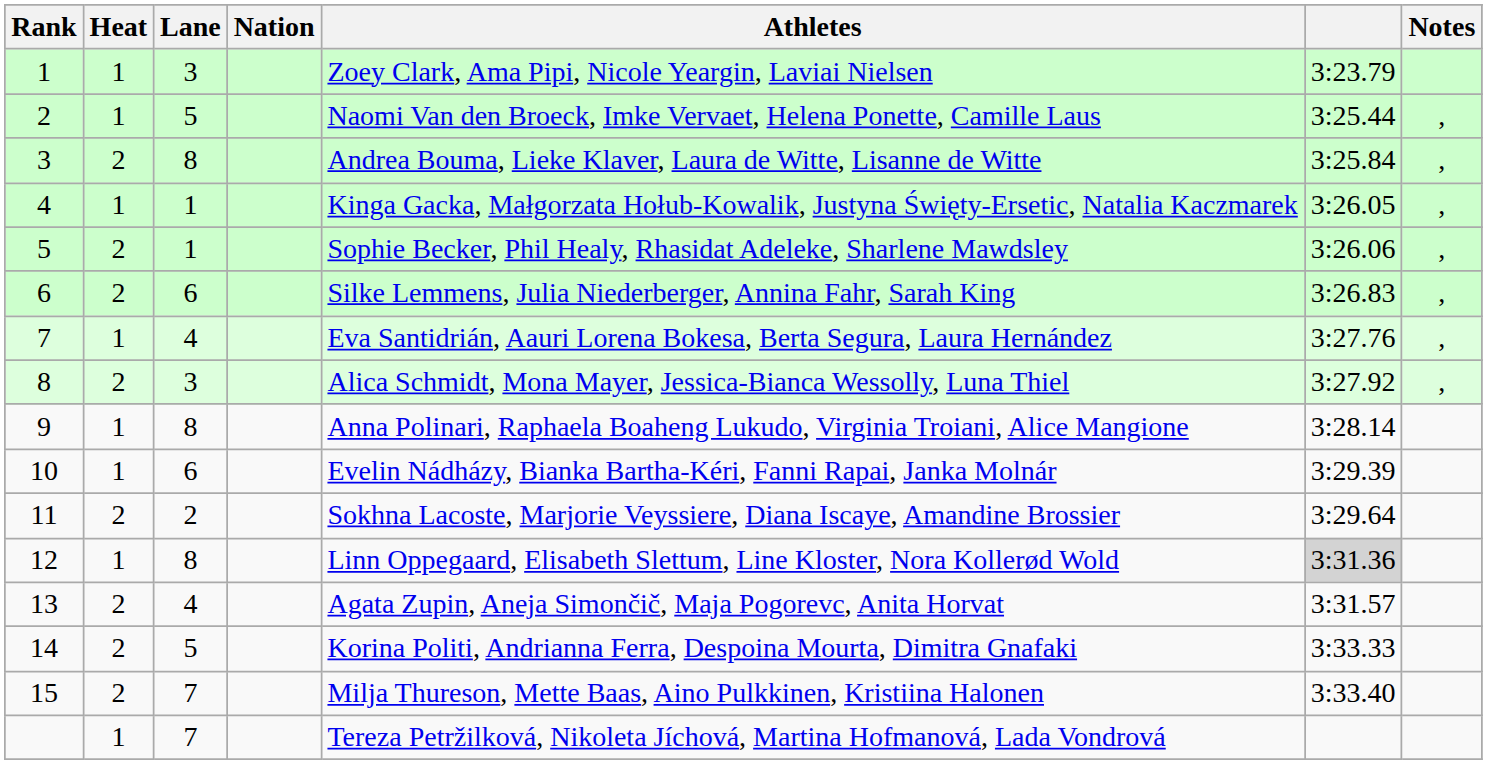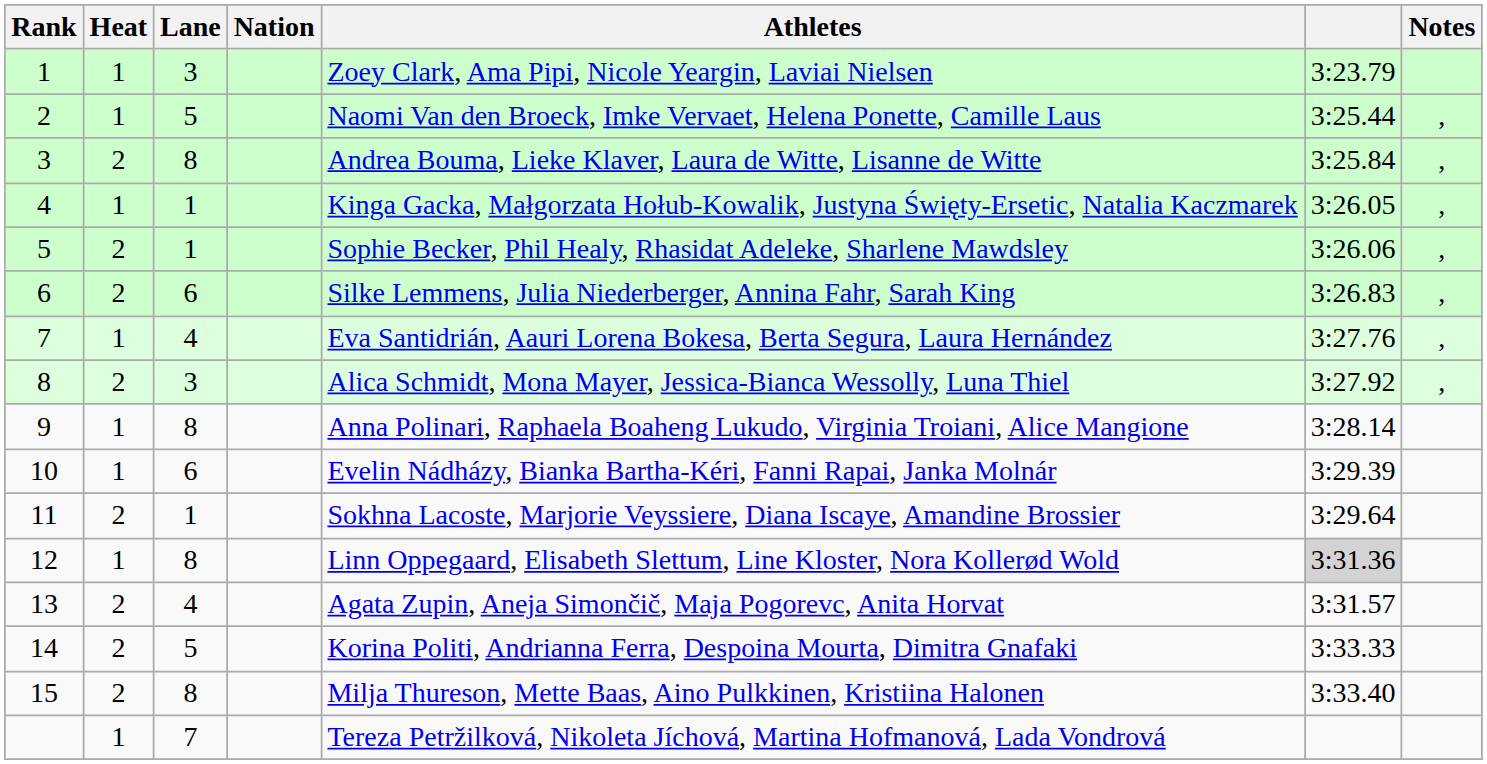11 | Lane: 2 -> 1
15 | Lane: 7 -> 8
